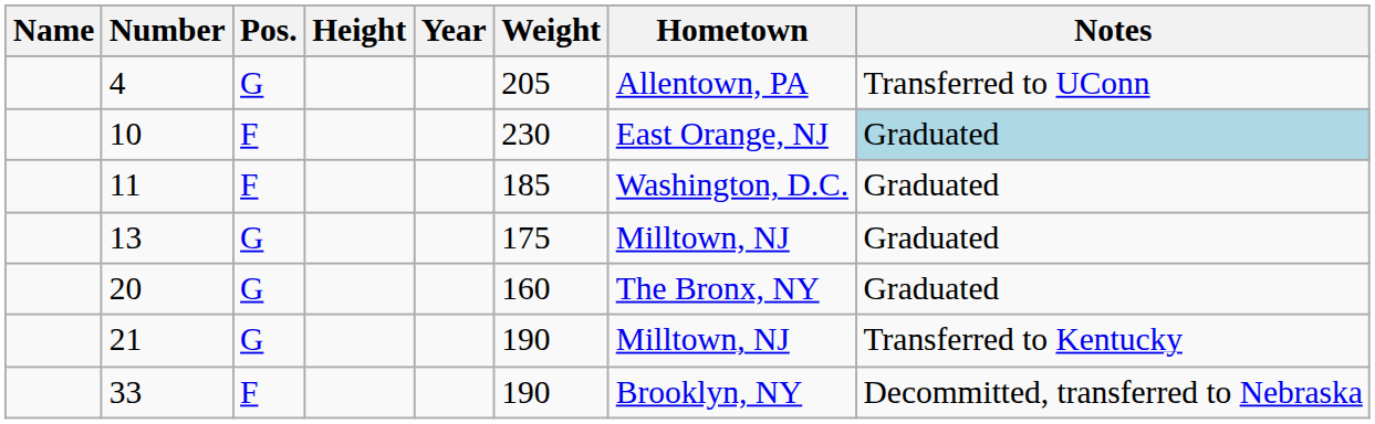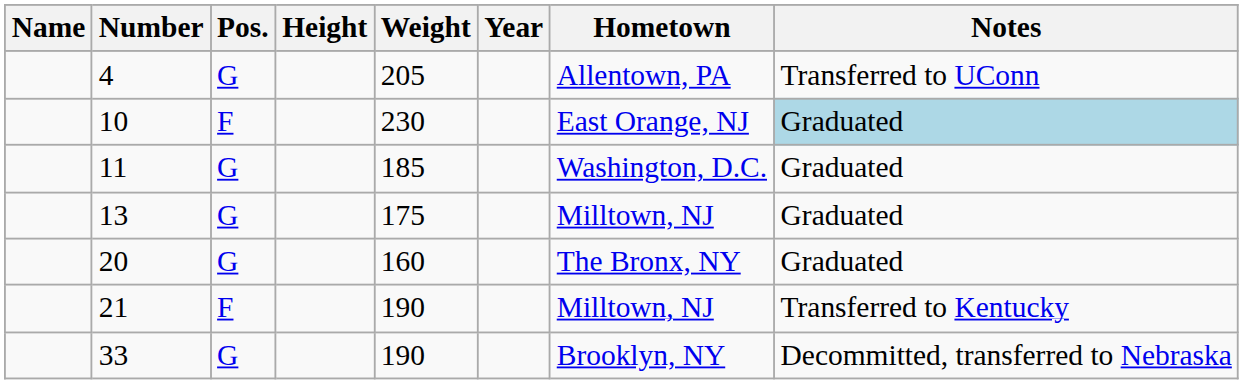columns swapped: Weight <-> Year
11 | Pos.: F -> G
21 | Pos.: G -> F
33 | Pos.: F -> G
